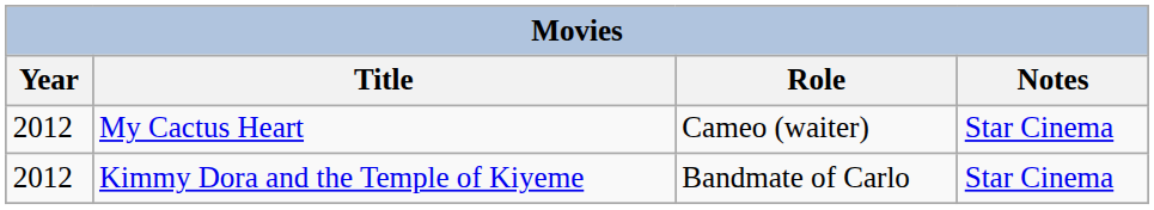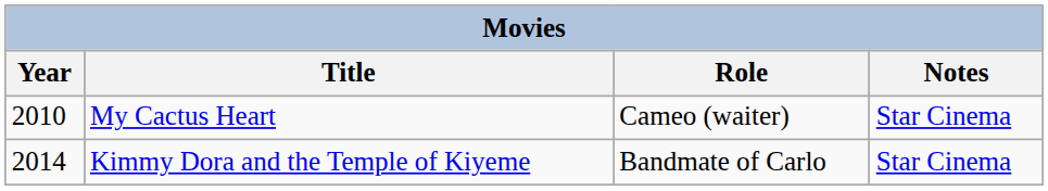My Cactus Heart | Year: 2012 -> 2010
Kimmy Dora and the Temple of Kiyeme | Year: 2012 -> 2014
